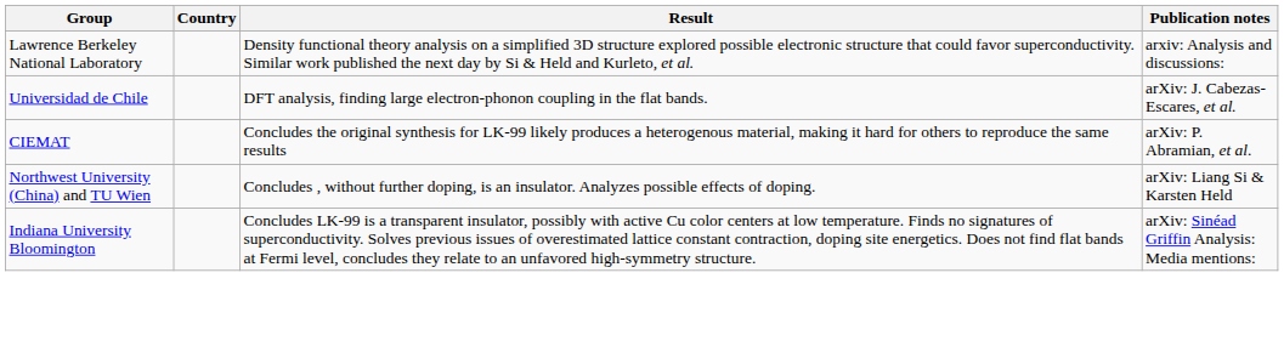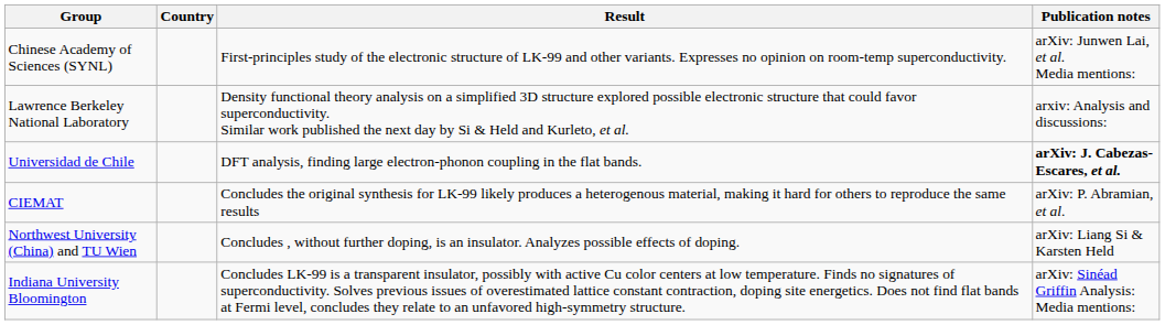+ row: Chinese Academy of Sciences (SYNL) | First-principles study of the electronic structure of LK-99 and other variants. Expresses no opinion on room-temp superconductivity. | arXiv: Junwen Lai, et al. Media mentions:
Universidad de Chile | Publication notes: normal -> bold
